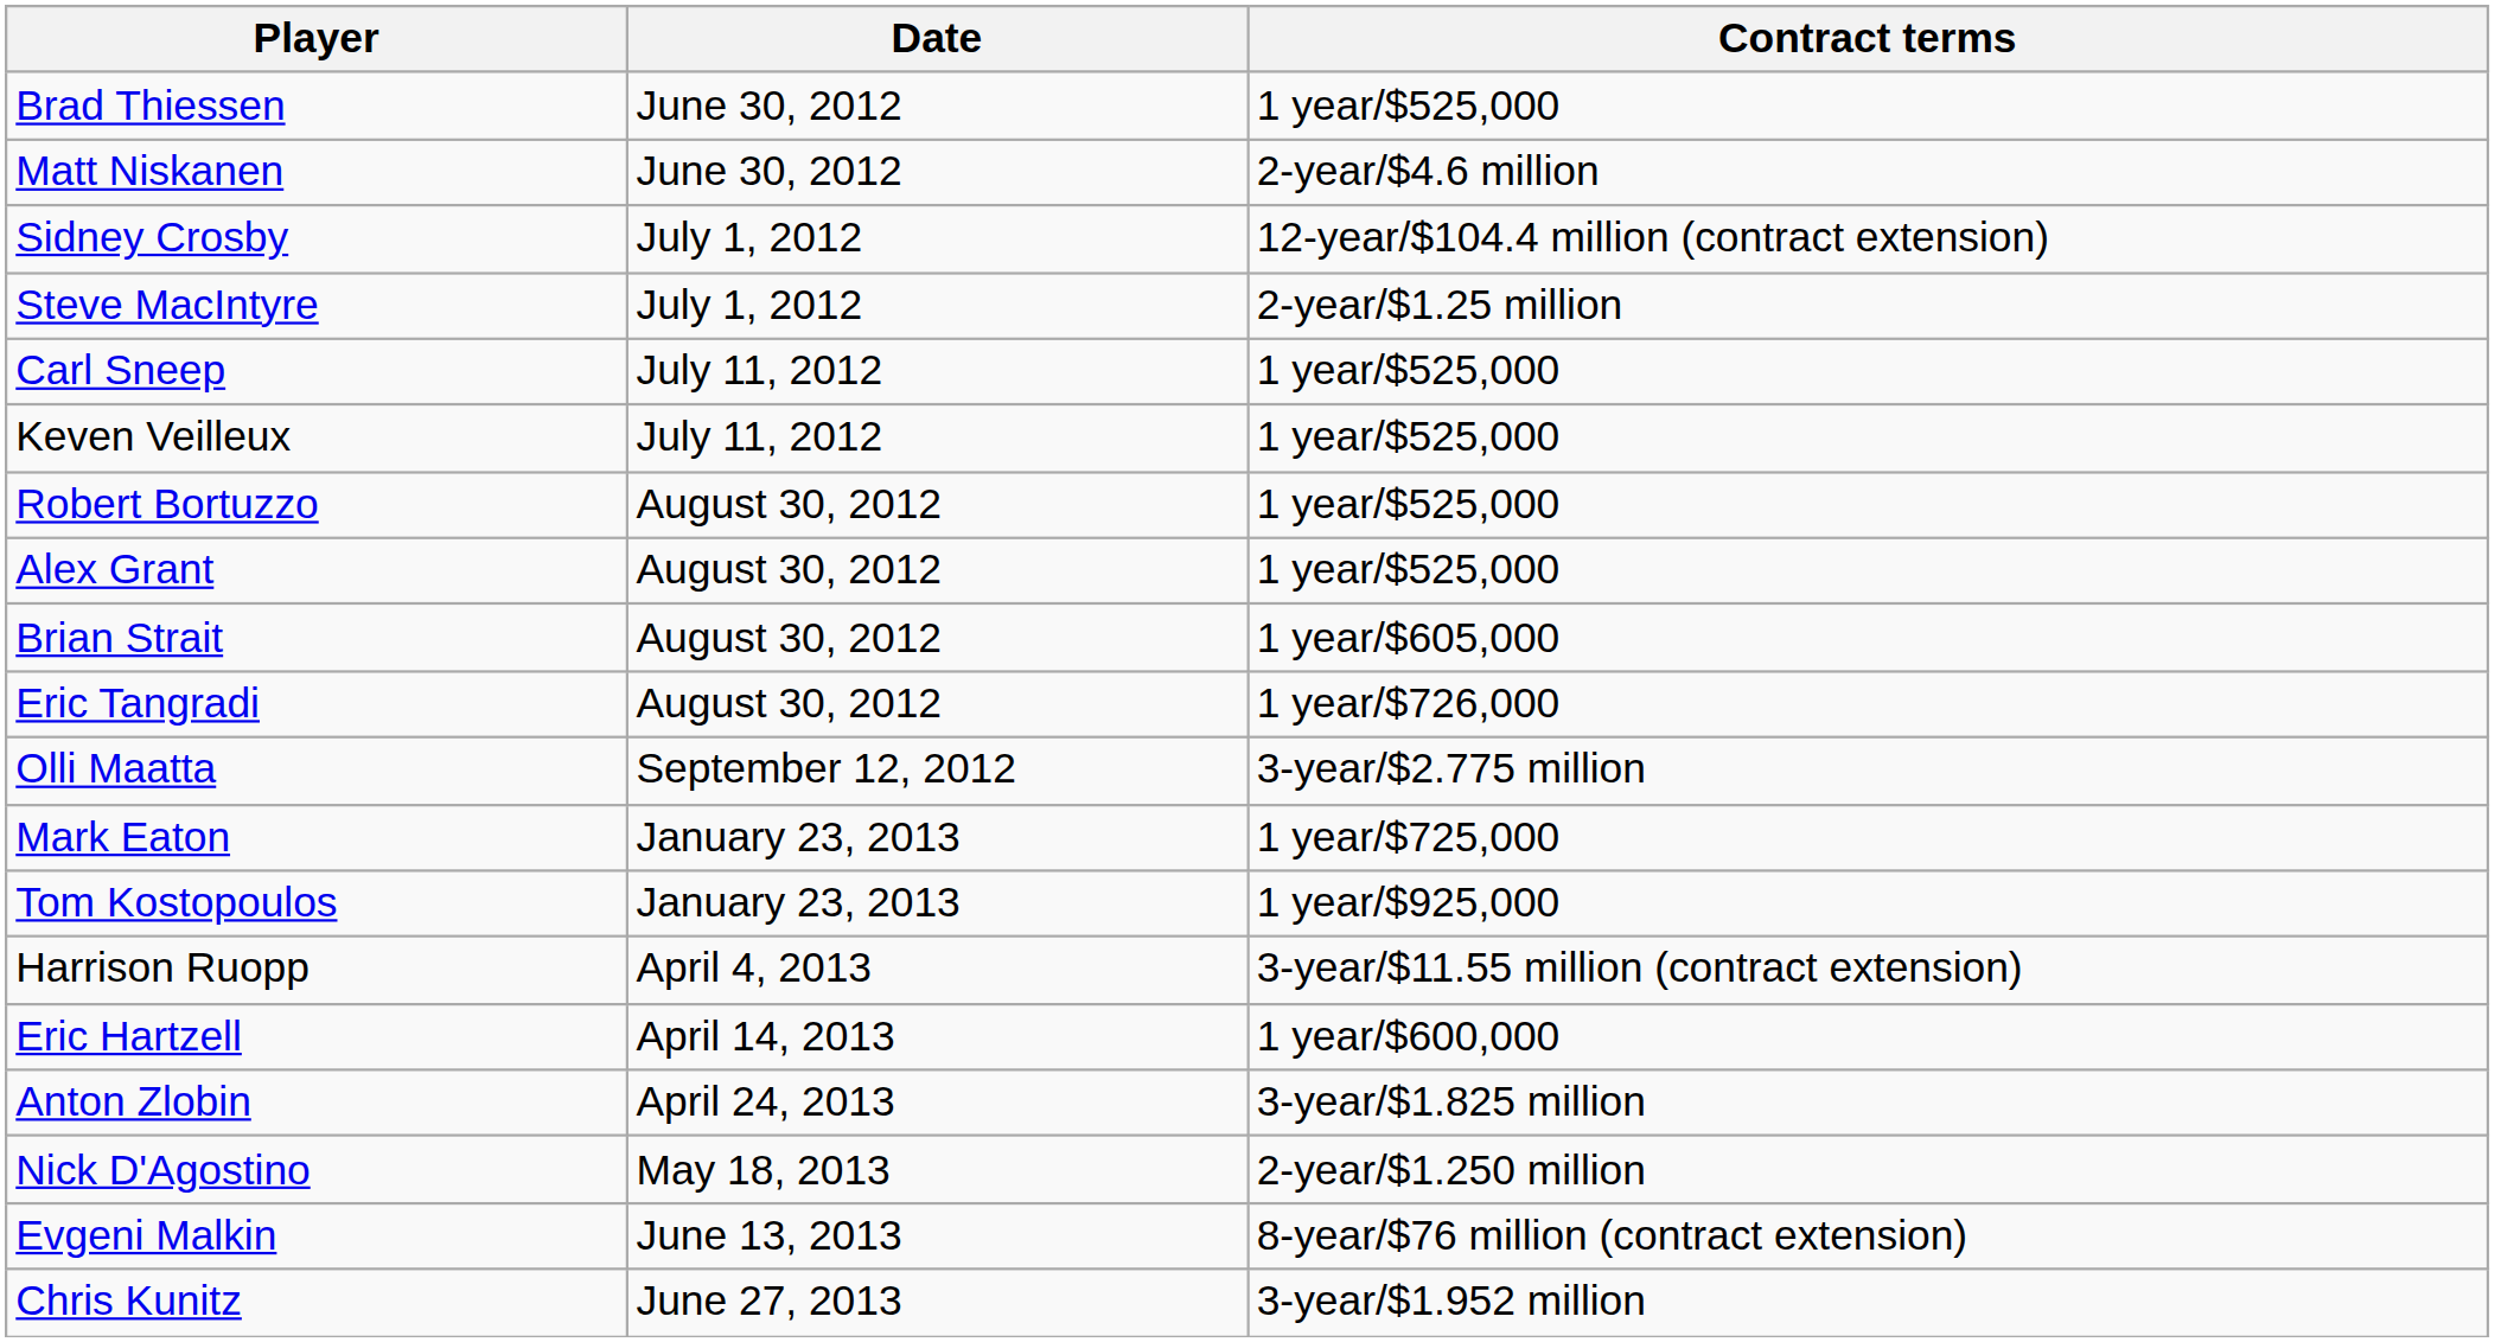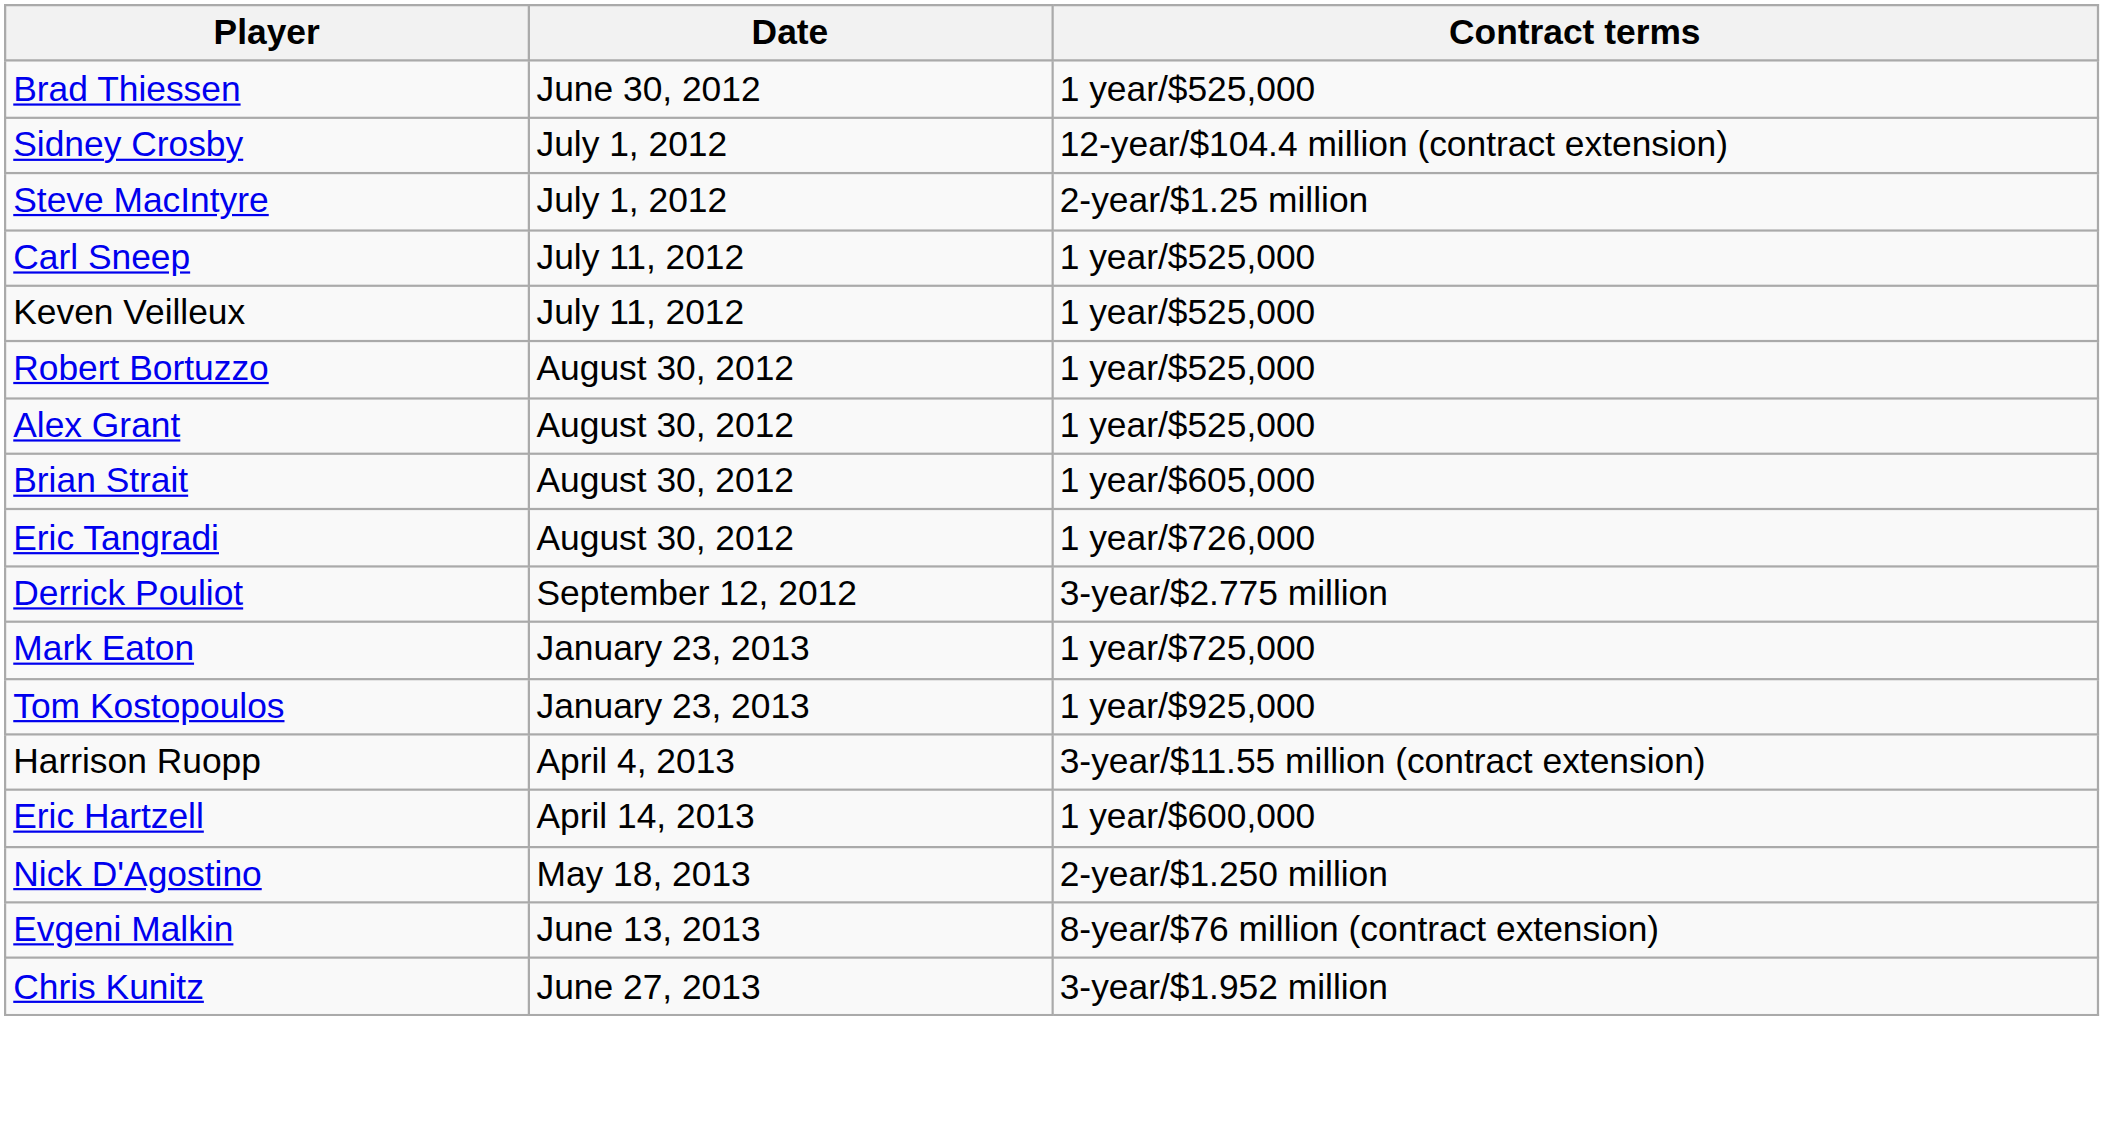- row: Matt Niskanen | June 30, 2012 | 2-year/$4.6 million
- row: Olli Maatta | September 12, 2012 | 3-year/$2.775 million
+ row: Derrick Pouliot | September 12, 2012 | 3-year/$2.775 million
- row: Anton Zlobin | April 24, 2013 | 3-year/$1.825 million
